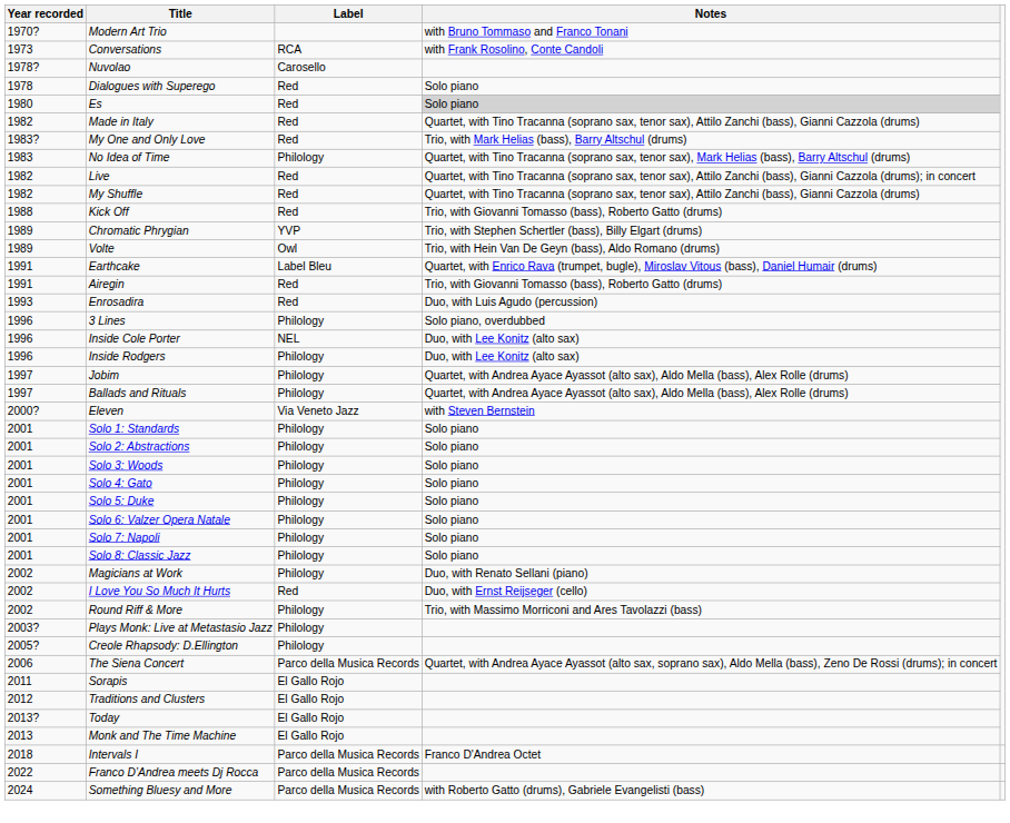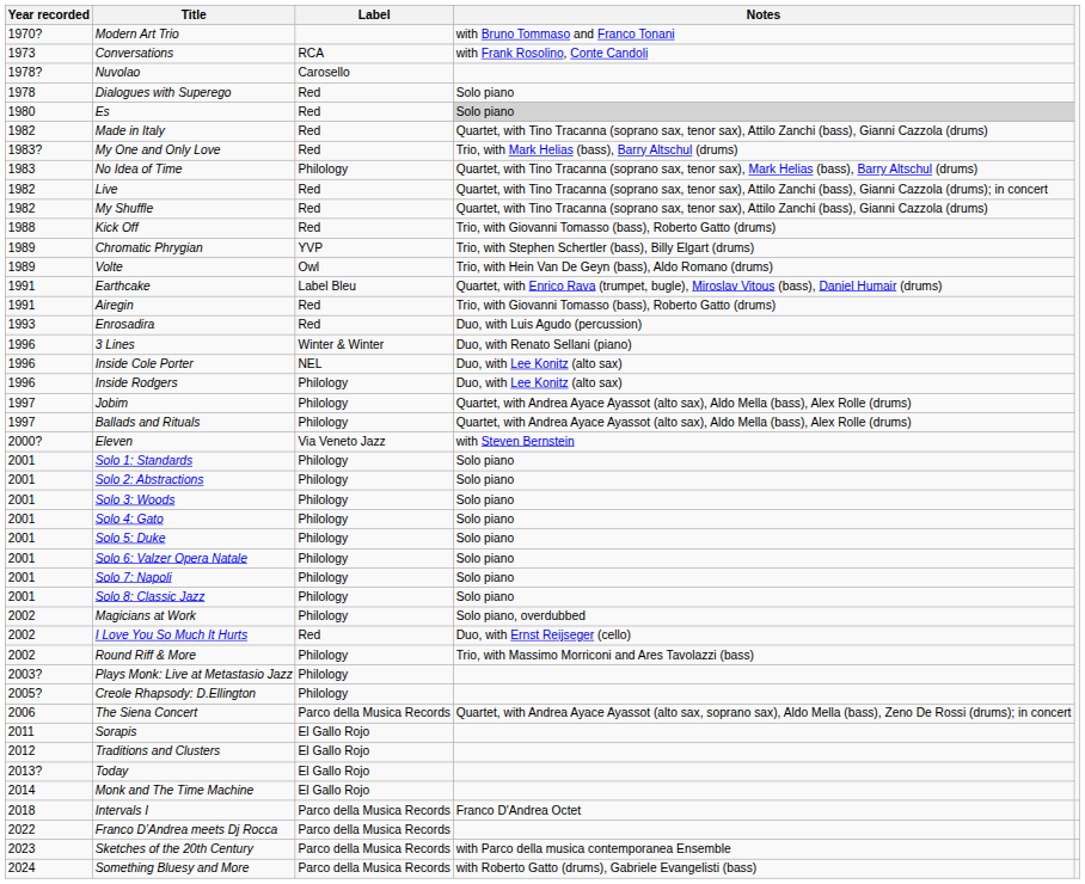3 Lines | Label: Philology -> Winter & Winter
3 Lines | Notes: Solo piano, overdubbed -> Duo, with Renato Sellani (piano)
Magicians at Work | Notes: Duo, with Renato Sellani (piano) -> Solo piano, overdubbed
Monk and The Time Machine | Year recorded: 2013 -> 2014
+ row: 2023 | Sketches of the 20th Century | Parco della Musica Records | with Parco della musica contemporanea Ensemble
